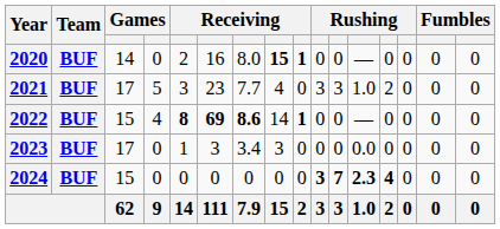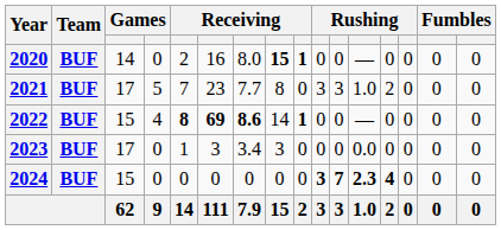2021 | column 5: 3 -> 7
2021 | column 8: 4 -> 8
